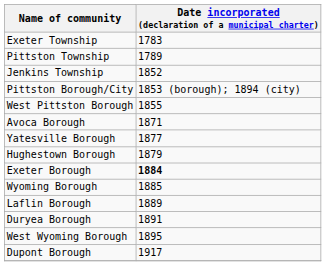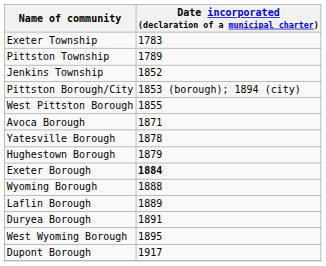Yatesville Borough | Date incorporated (declaration of a municipal charter): 1877 -> 1878
Wyoming Borough | Date incorporated (declaration of a municipal charter): 1885 -> 1888
